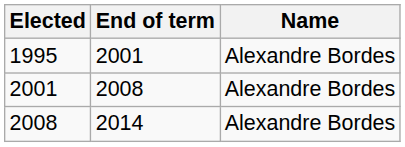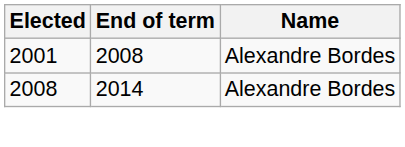- row: 1995 | 2001 | Alexandre Bordes
